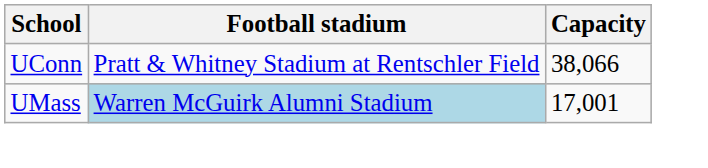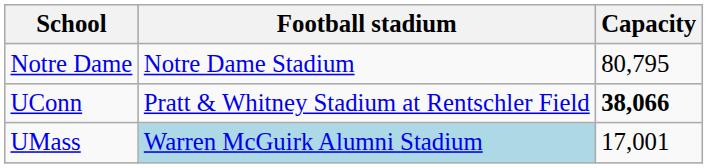+ row: Notre Dame | Notre Dame Stadium | 80,795
UConn | Capacity: normal -> bold
